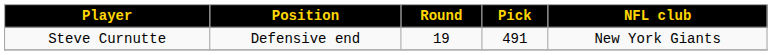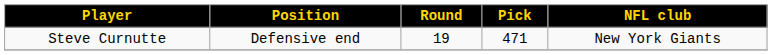Steve Curnutte | Pick: 491 -> 471
